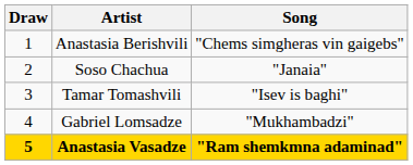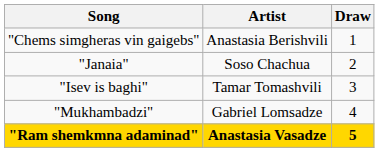columns swapped: Draw <-> Song
